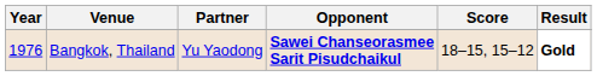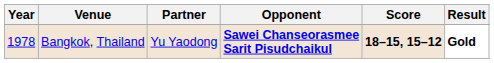Bangkok, Thailand | Year: 1976 -> 1978
Bangkok, Thailand | Score: normal -> bold
